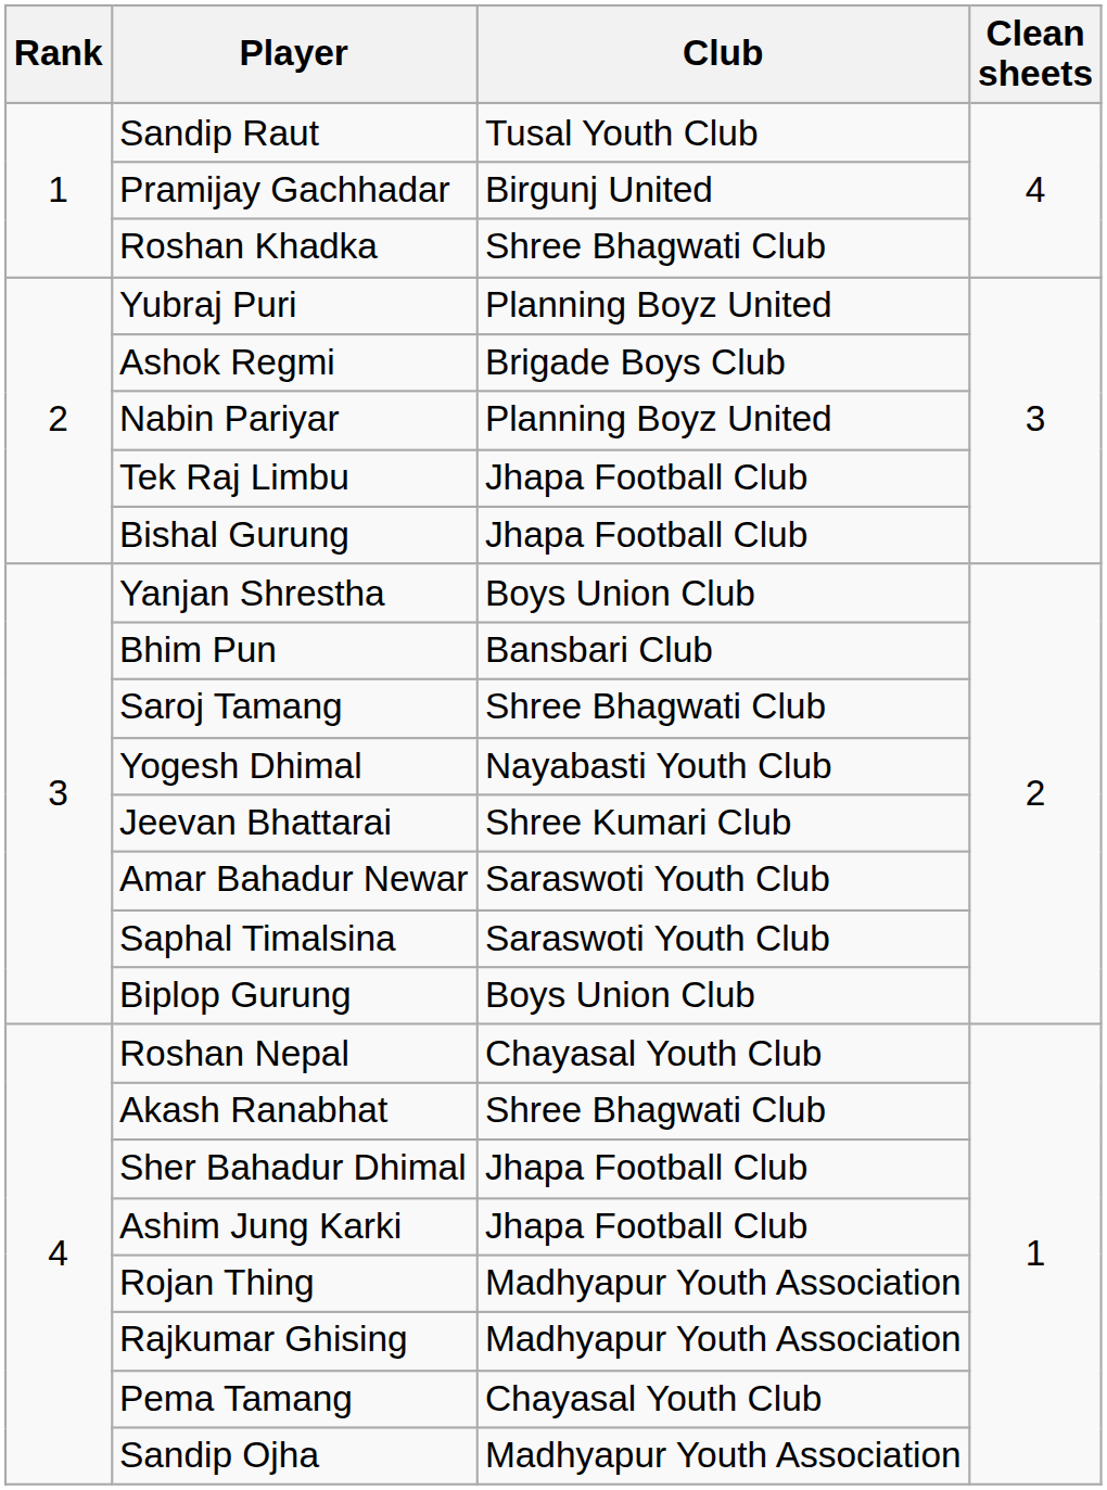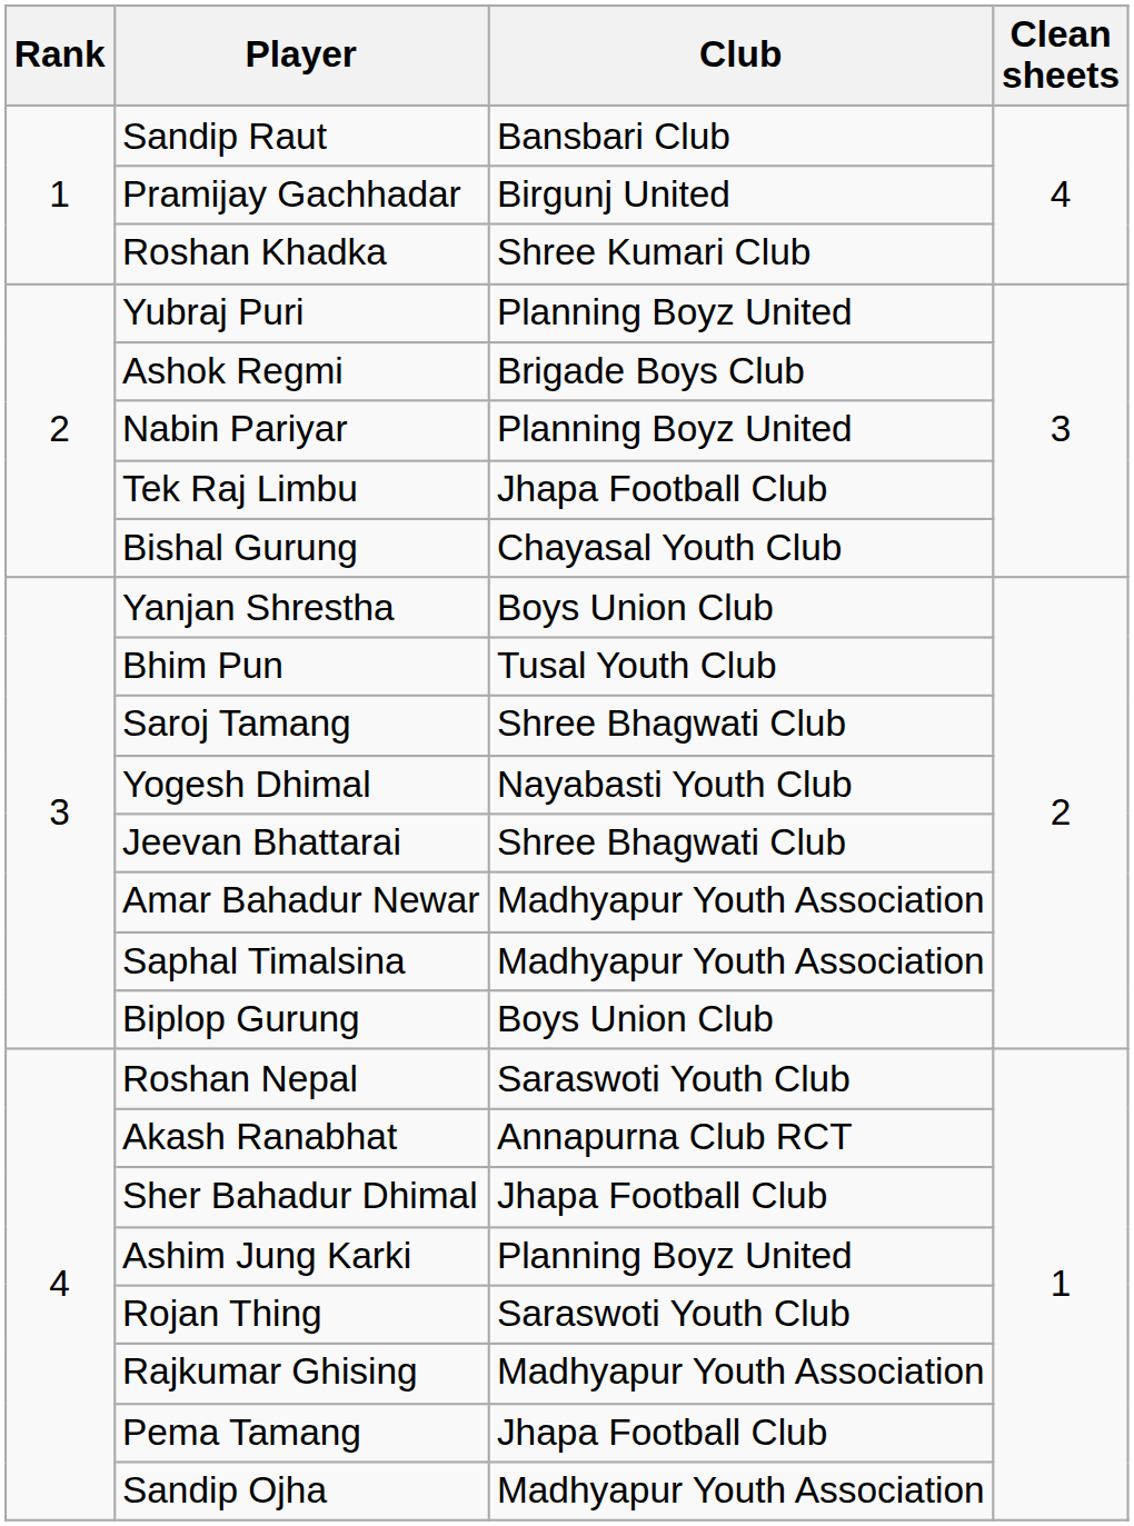Sandip Raut | Club: Tusal Youth Club -> Bansbari Club
Roshan Khadka | Club: Shree Bhagwati Club -> Shree Kumari Club
Bishal Gurung | Club: Jhapa Football Club -> Chayasal Youth Club
Bhim Pun | Club: Bansbari Club -> Tusal Youth Club
Jeevan Bhattarai | Club: Shree Kumari Club -> Shree Bhagwati Club
Amar Bahadur Newar | Club: Saraswoti Youth Club -> Madhyapur Youth Association
Saphal Timalsina | Club: Saraswoti Youth Club -> Madhyapur Youth Association
Roshan Nepal | Club: Chayasal Youth Club -> Saraswoti Youth Club
Akash Ranabhat | Club: Shree Bhagwati Club -> Annapurna Club RCT
Ashim Jung Karki | Club: Jhapa Football Club -> Planning Boyz United
Rojan Thing | Club: Madhyapur Youth Association -> Saraswoti Youth Club
Pema Tamang | Club: Chayasal Youth Club -> Jhapa Football Club
